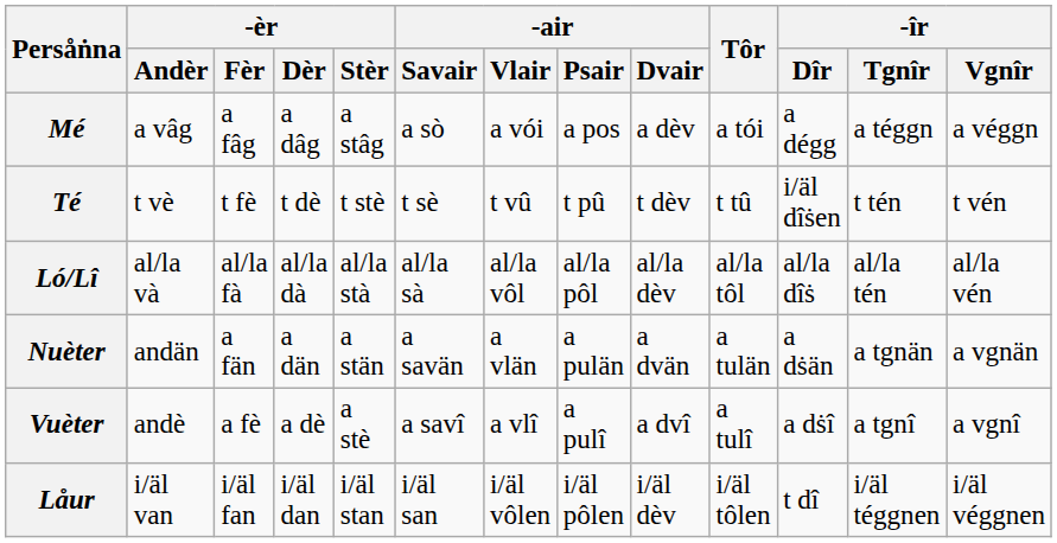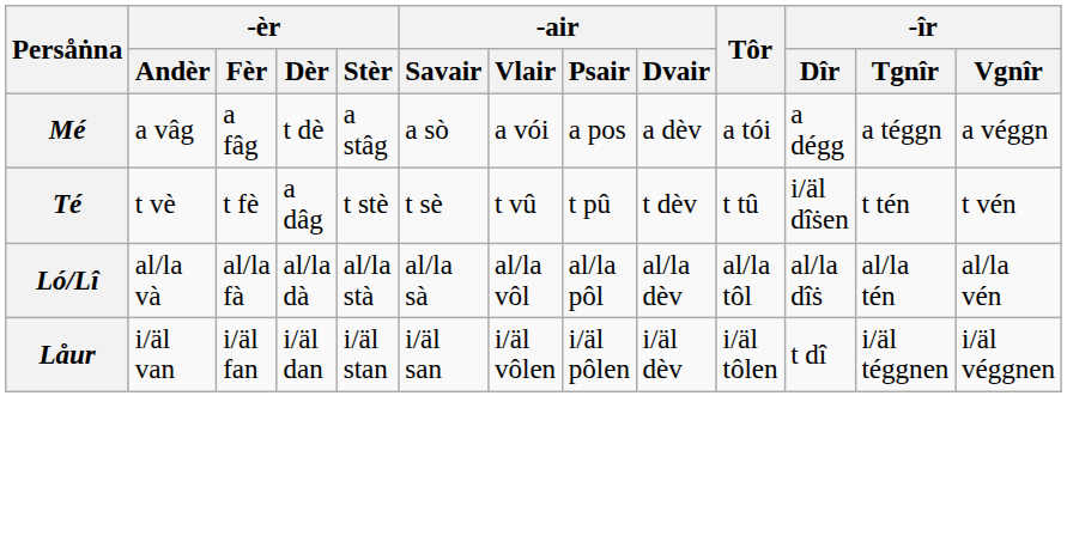Mé | -èr / Dèr: a dâg -> t dè
Té | -èr / Dèr: t dè -> a dâg
- row: Nuèter | andän | a fän | a dän | a stän | a savän | a vlän | a pulän | a dvän | a tulän | a dṡän | a tgnän | a vgnän
- row: Vuèter | andè | a fè | a dè | a stè | a savî | a vlî | a pulî | a dvî | a tulî | a dṡî | a tgnî | a vgnî
